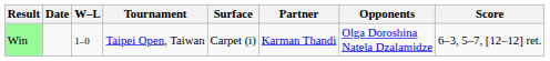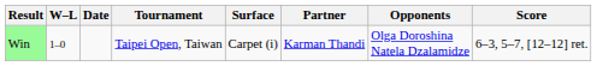columns swapped: W–L <-> Date
